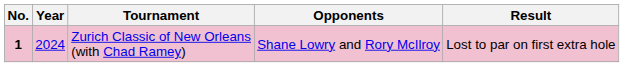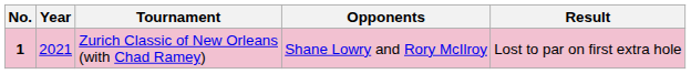Zurich Classic of New Orleans (with Chad Ramey) | Year: 2024 -> 2021
